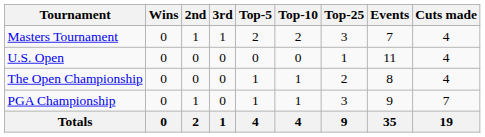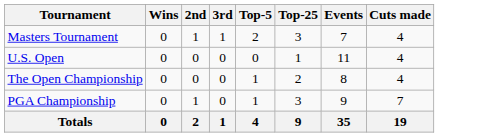- column: Top-10 | 2 | 0 | 1 | 1 | 4
